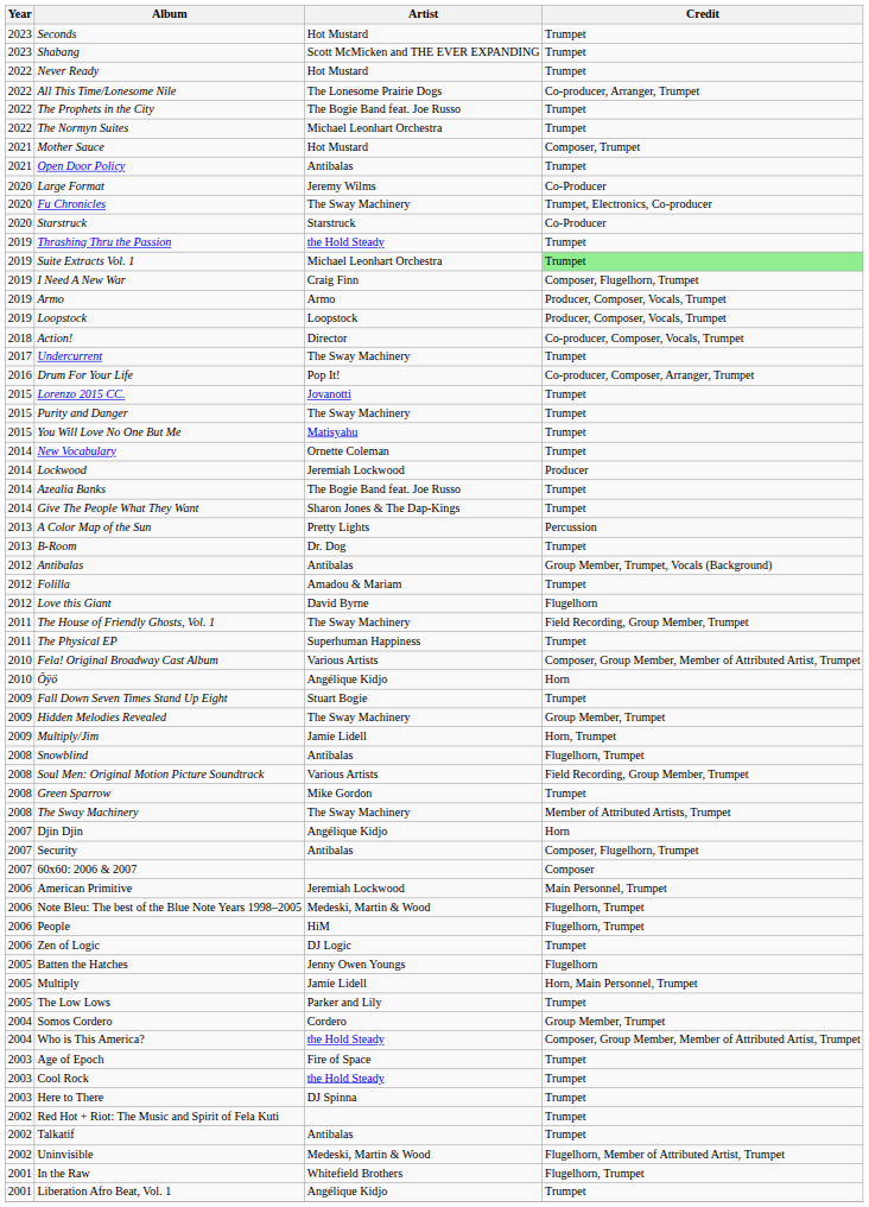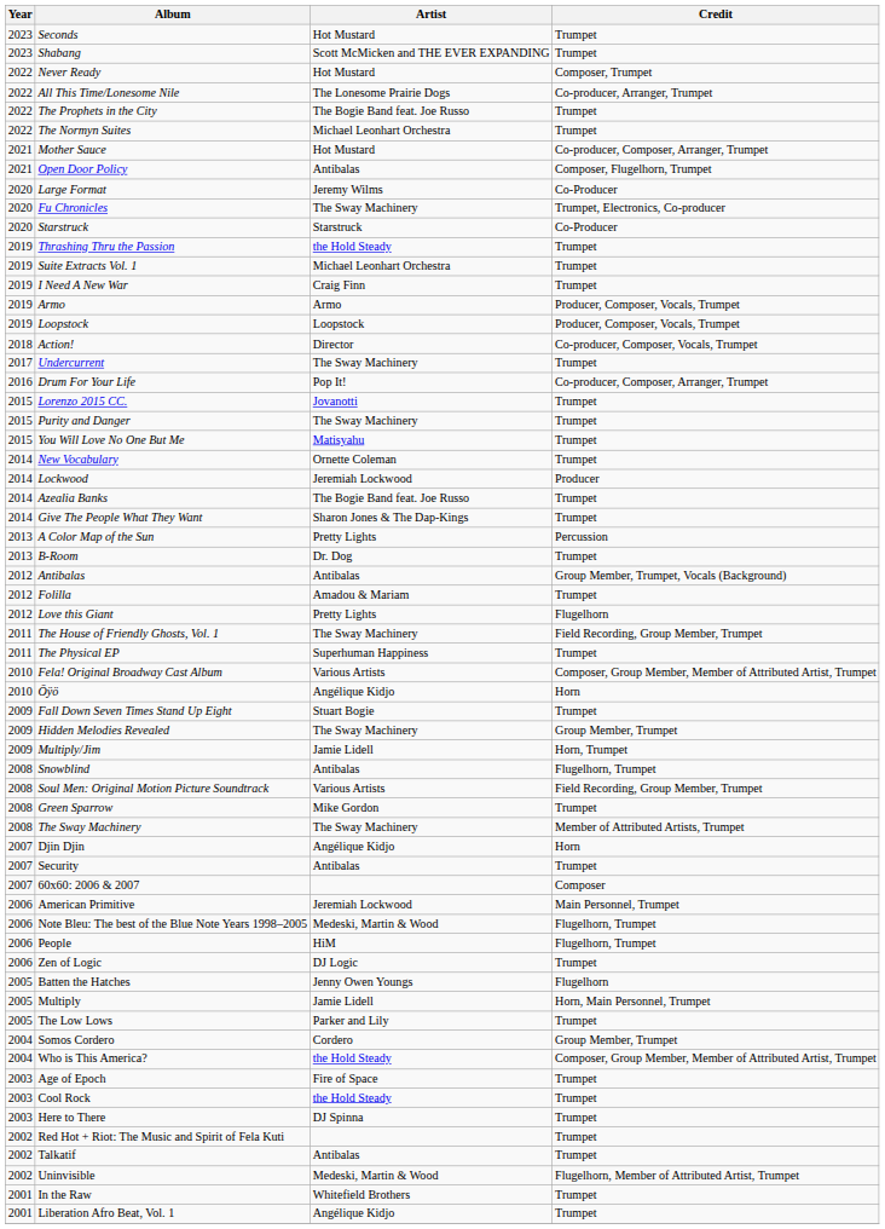Never Ready | Credit: Trumpet -> Composer, Trumpet
Mother Sauce | Credit: Composer, Trumpet -> Co-producer, Composer, Arranger, Trumpet
Open Door Policy | Credit: Trumpet -> Composer, Flugelhorn, Trumpet
Suite Extracts Vol. 1 | Credit: lightgreen background -> no background
I Need A New War | Credit: Composer, Flugelhorn, Trumpet -> Trumpet
Love this Giant | Artist: David Byrne -> Pretty Lights
Security | Credit: Composer, Flugelhorn, Trumpet -> Trumpet
In the Raw | Credit: Flugelhorn, Trumpet -> Trumpet
